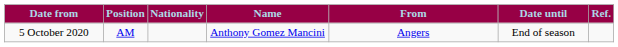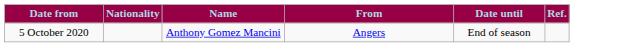- column: Position | AM
